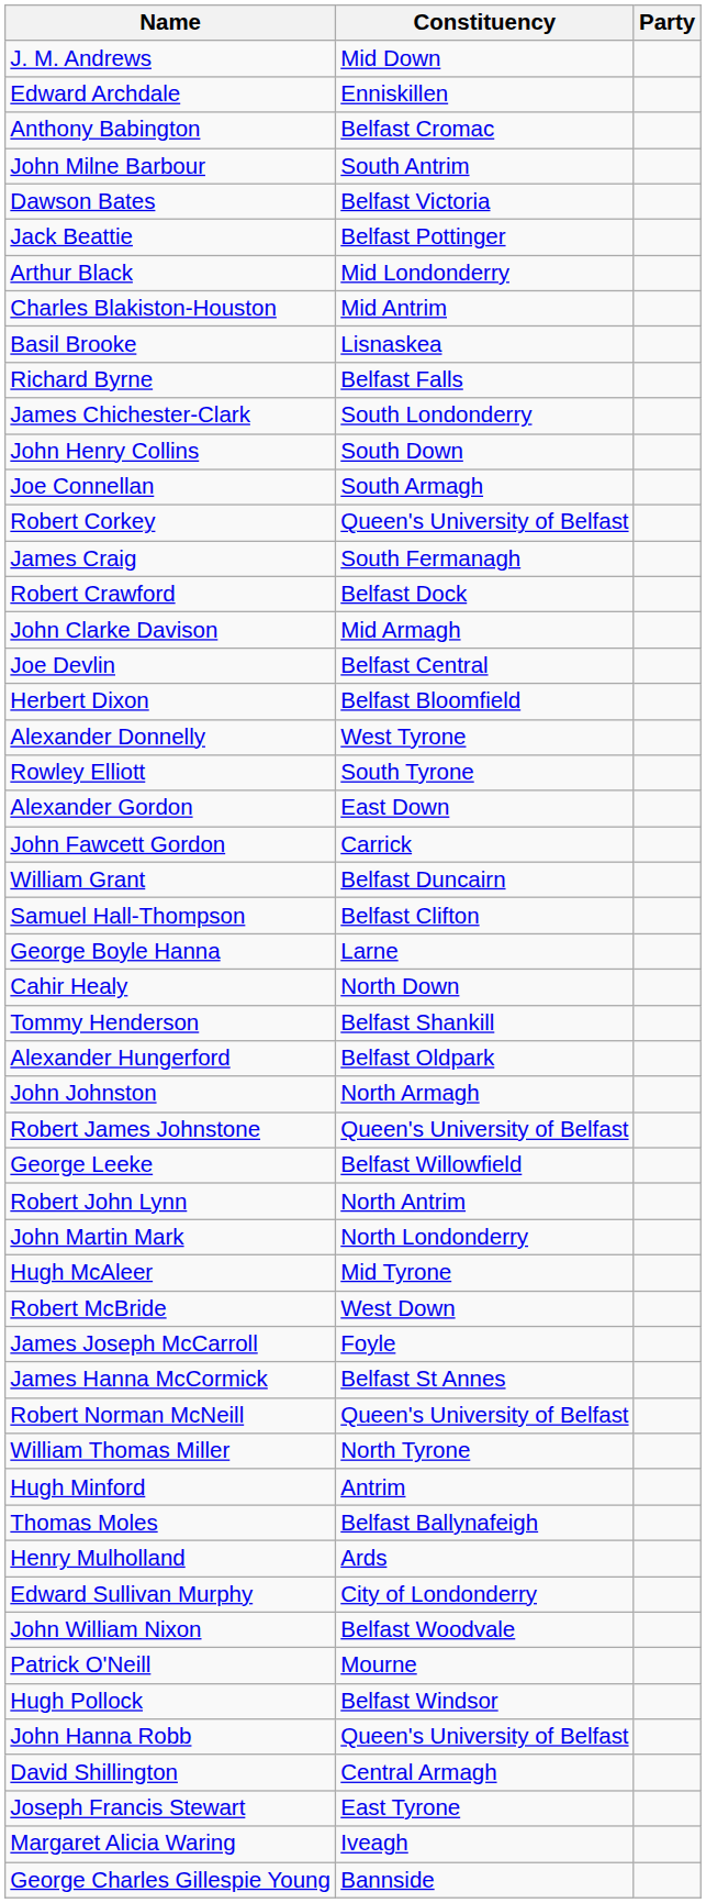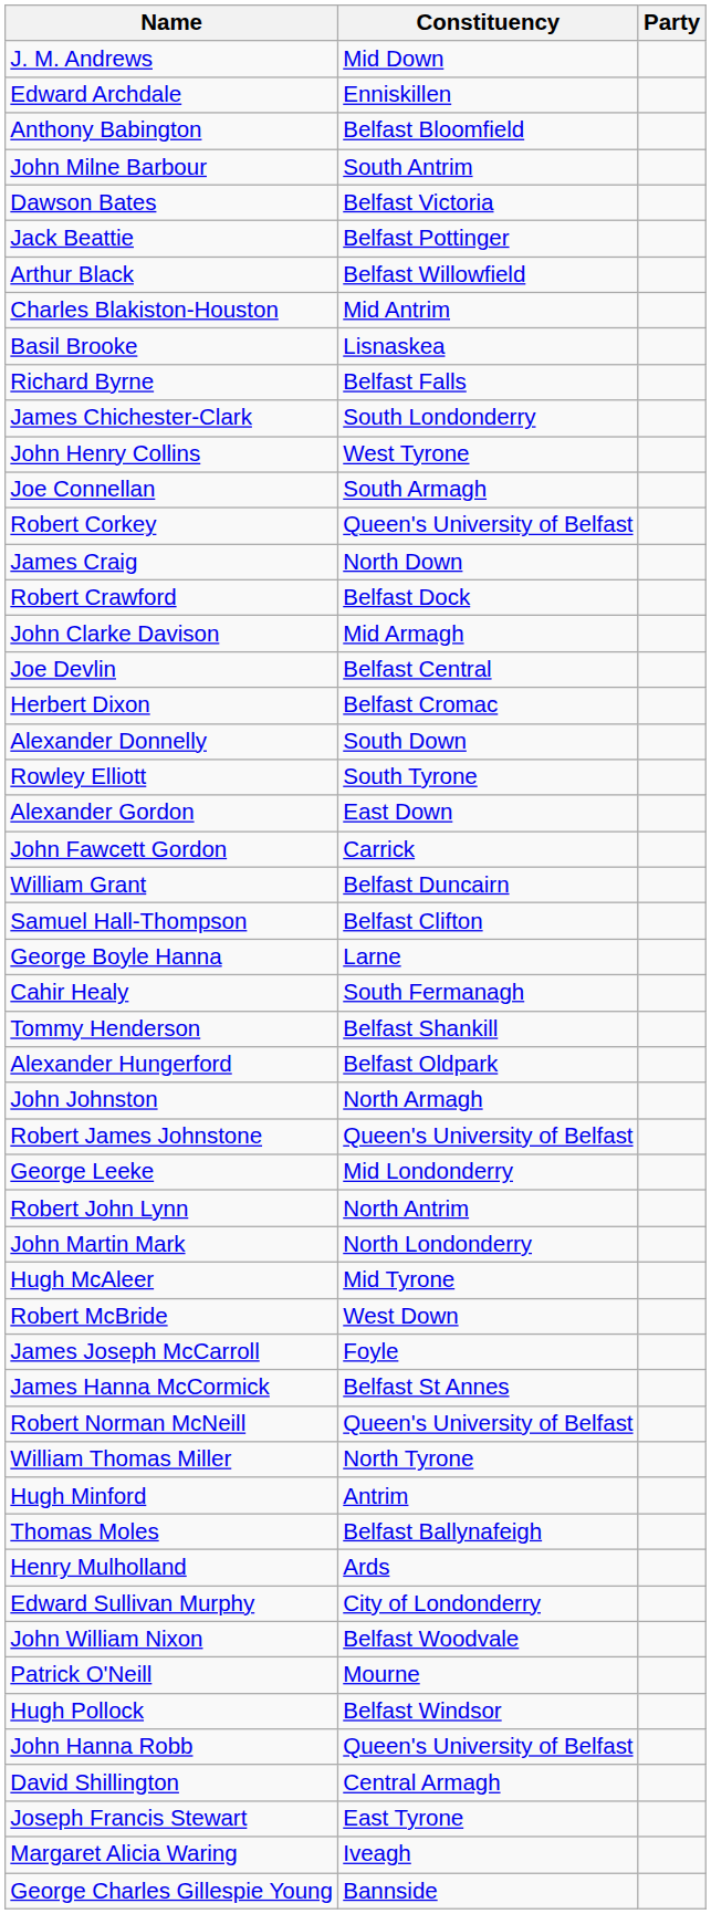Anthony Babington | Constituency: Belfast Cromac -> Belfast Bloomfield
Arthur Black | Constituency: Mid Londonderry -> Belfast Willowfield
John Henry Collins | Constituency: South Down -> West Tyrone
James Craig | Constituency: South Fermanagh -> North Down
Herbert Dixon | Constituency: Belfast Bloomfield -> Belfast Cromac
Alexander Donnelly | Constituency: West Tyrone -> South Down
Cahir Healy | Constituency: North Down -> South Fermanagh
George Leeke | Constituency: Belfast Willowfield -> Mid Londonderry
